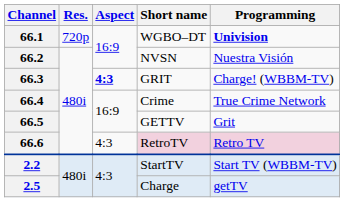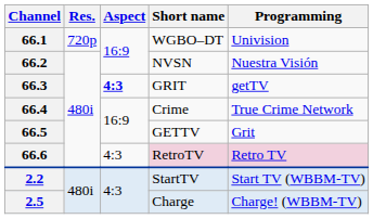66.1 | Programming: bold -> normal
66.3 | Programming: Charge! (WBBM-TV) -> getTV
2.5 | Programming: getTV -> Charge! (WBBM-TV)
